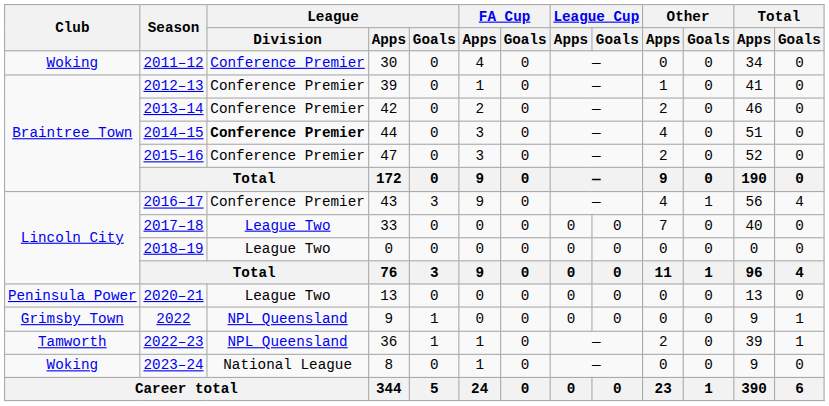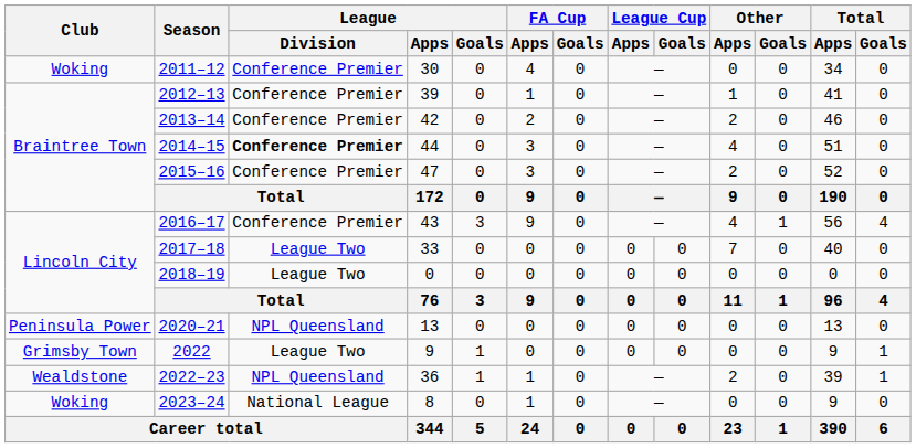2020–21 | League / Division: League Two -> NPL Queensland
2022 | League / Division: NPL Queensland -> League Two
2022–23 | Club: Tamworth -> Wealdstone
